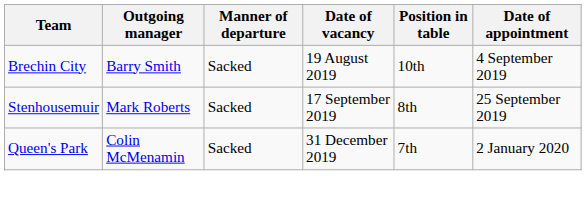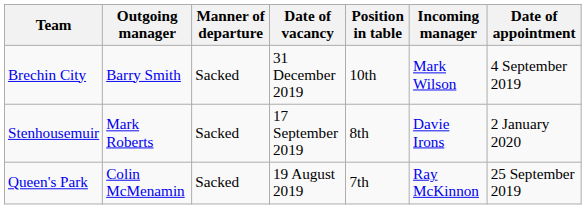+ column: Incoming manager | Mark Wilson | Davie Irons | Ray McKinnon
Brechin City | Date of vacancy: 19 August 2019 -> 31 December 2019
Stenhousemuir | Date of appointment: 25 September 2019 -> 2 January 2020
Queen's Park | Date of vacancy: 31 December 2019 -> 19 August 2019
Queen's Park | Date of appointment: 2 January 2020 -> 25 September 2019
